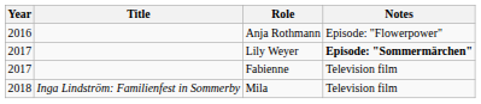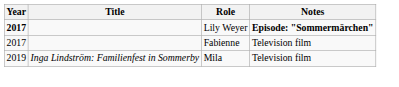- row: 2016 | Anja Rothmann | Episode: "Flowerpower"
Lily Weyer | Year: normal -> bold
Mila | Year: 2018 -> 2019
